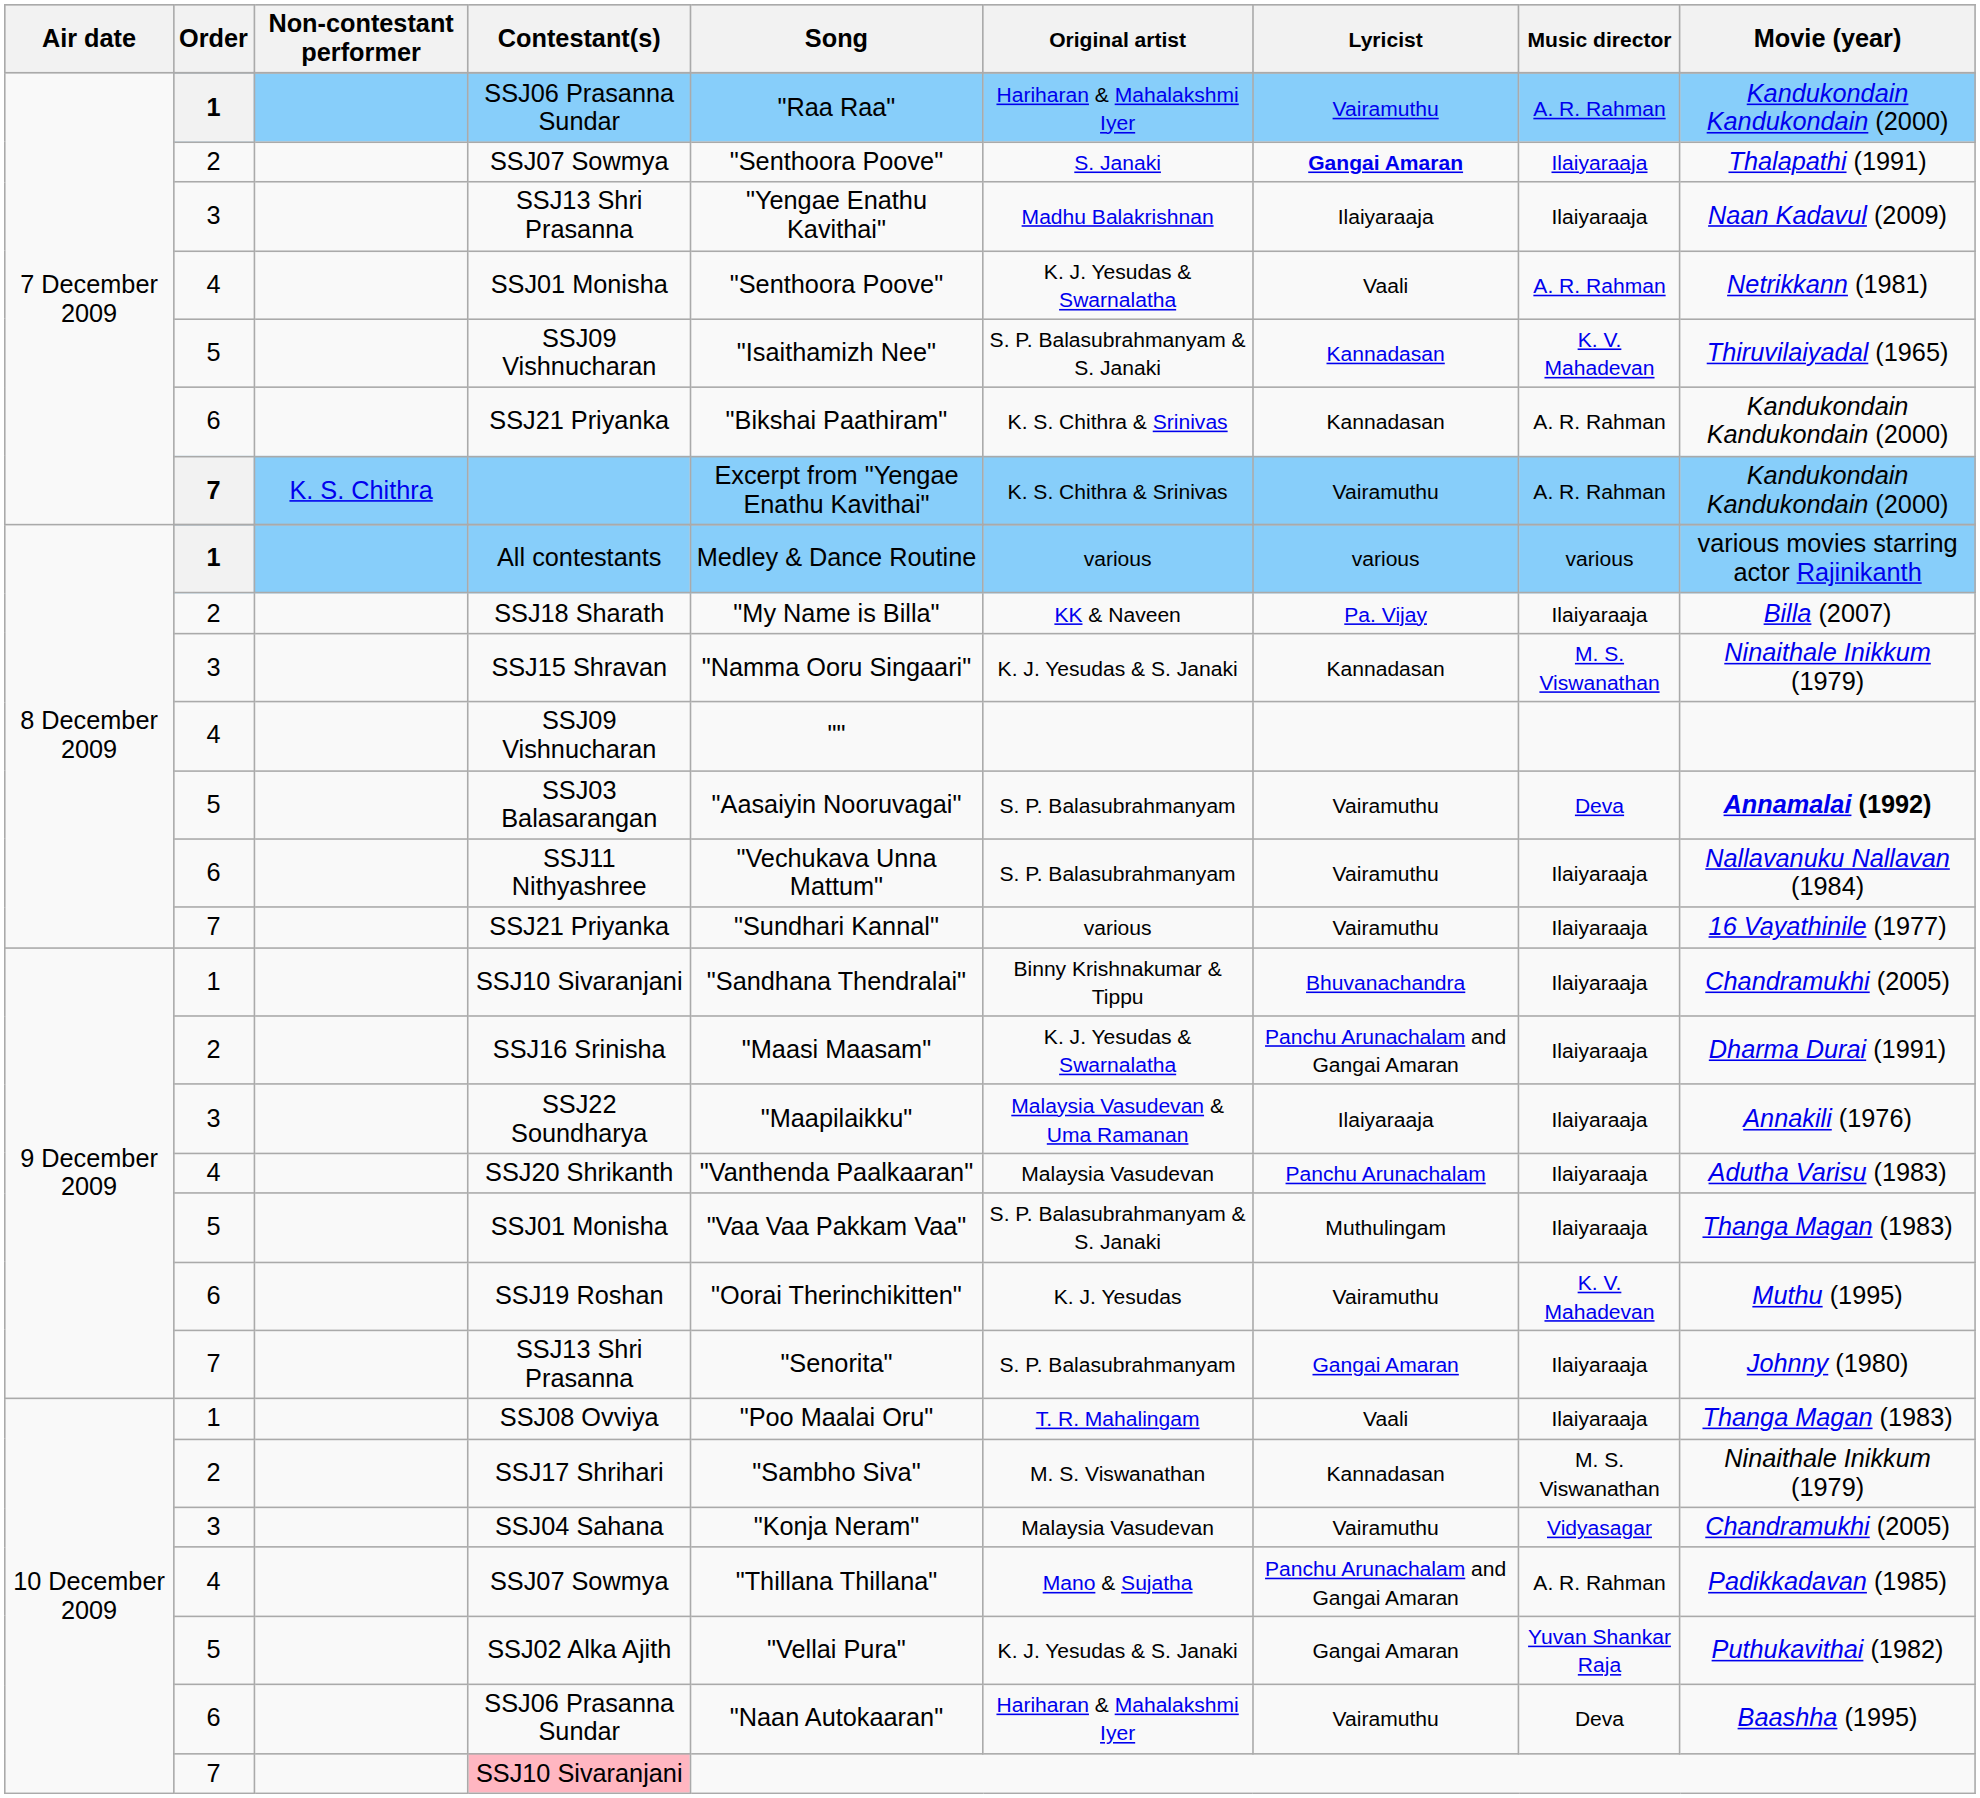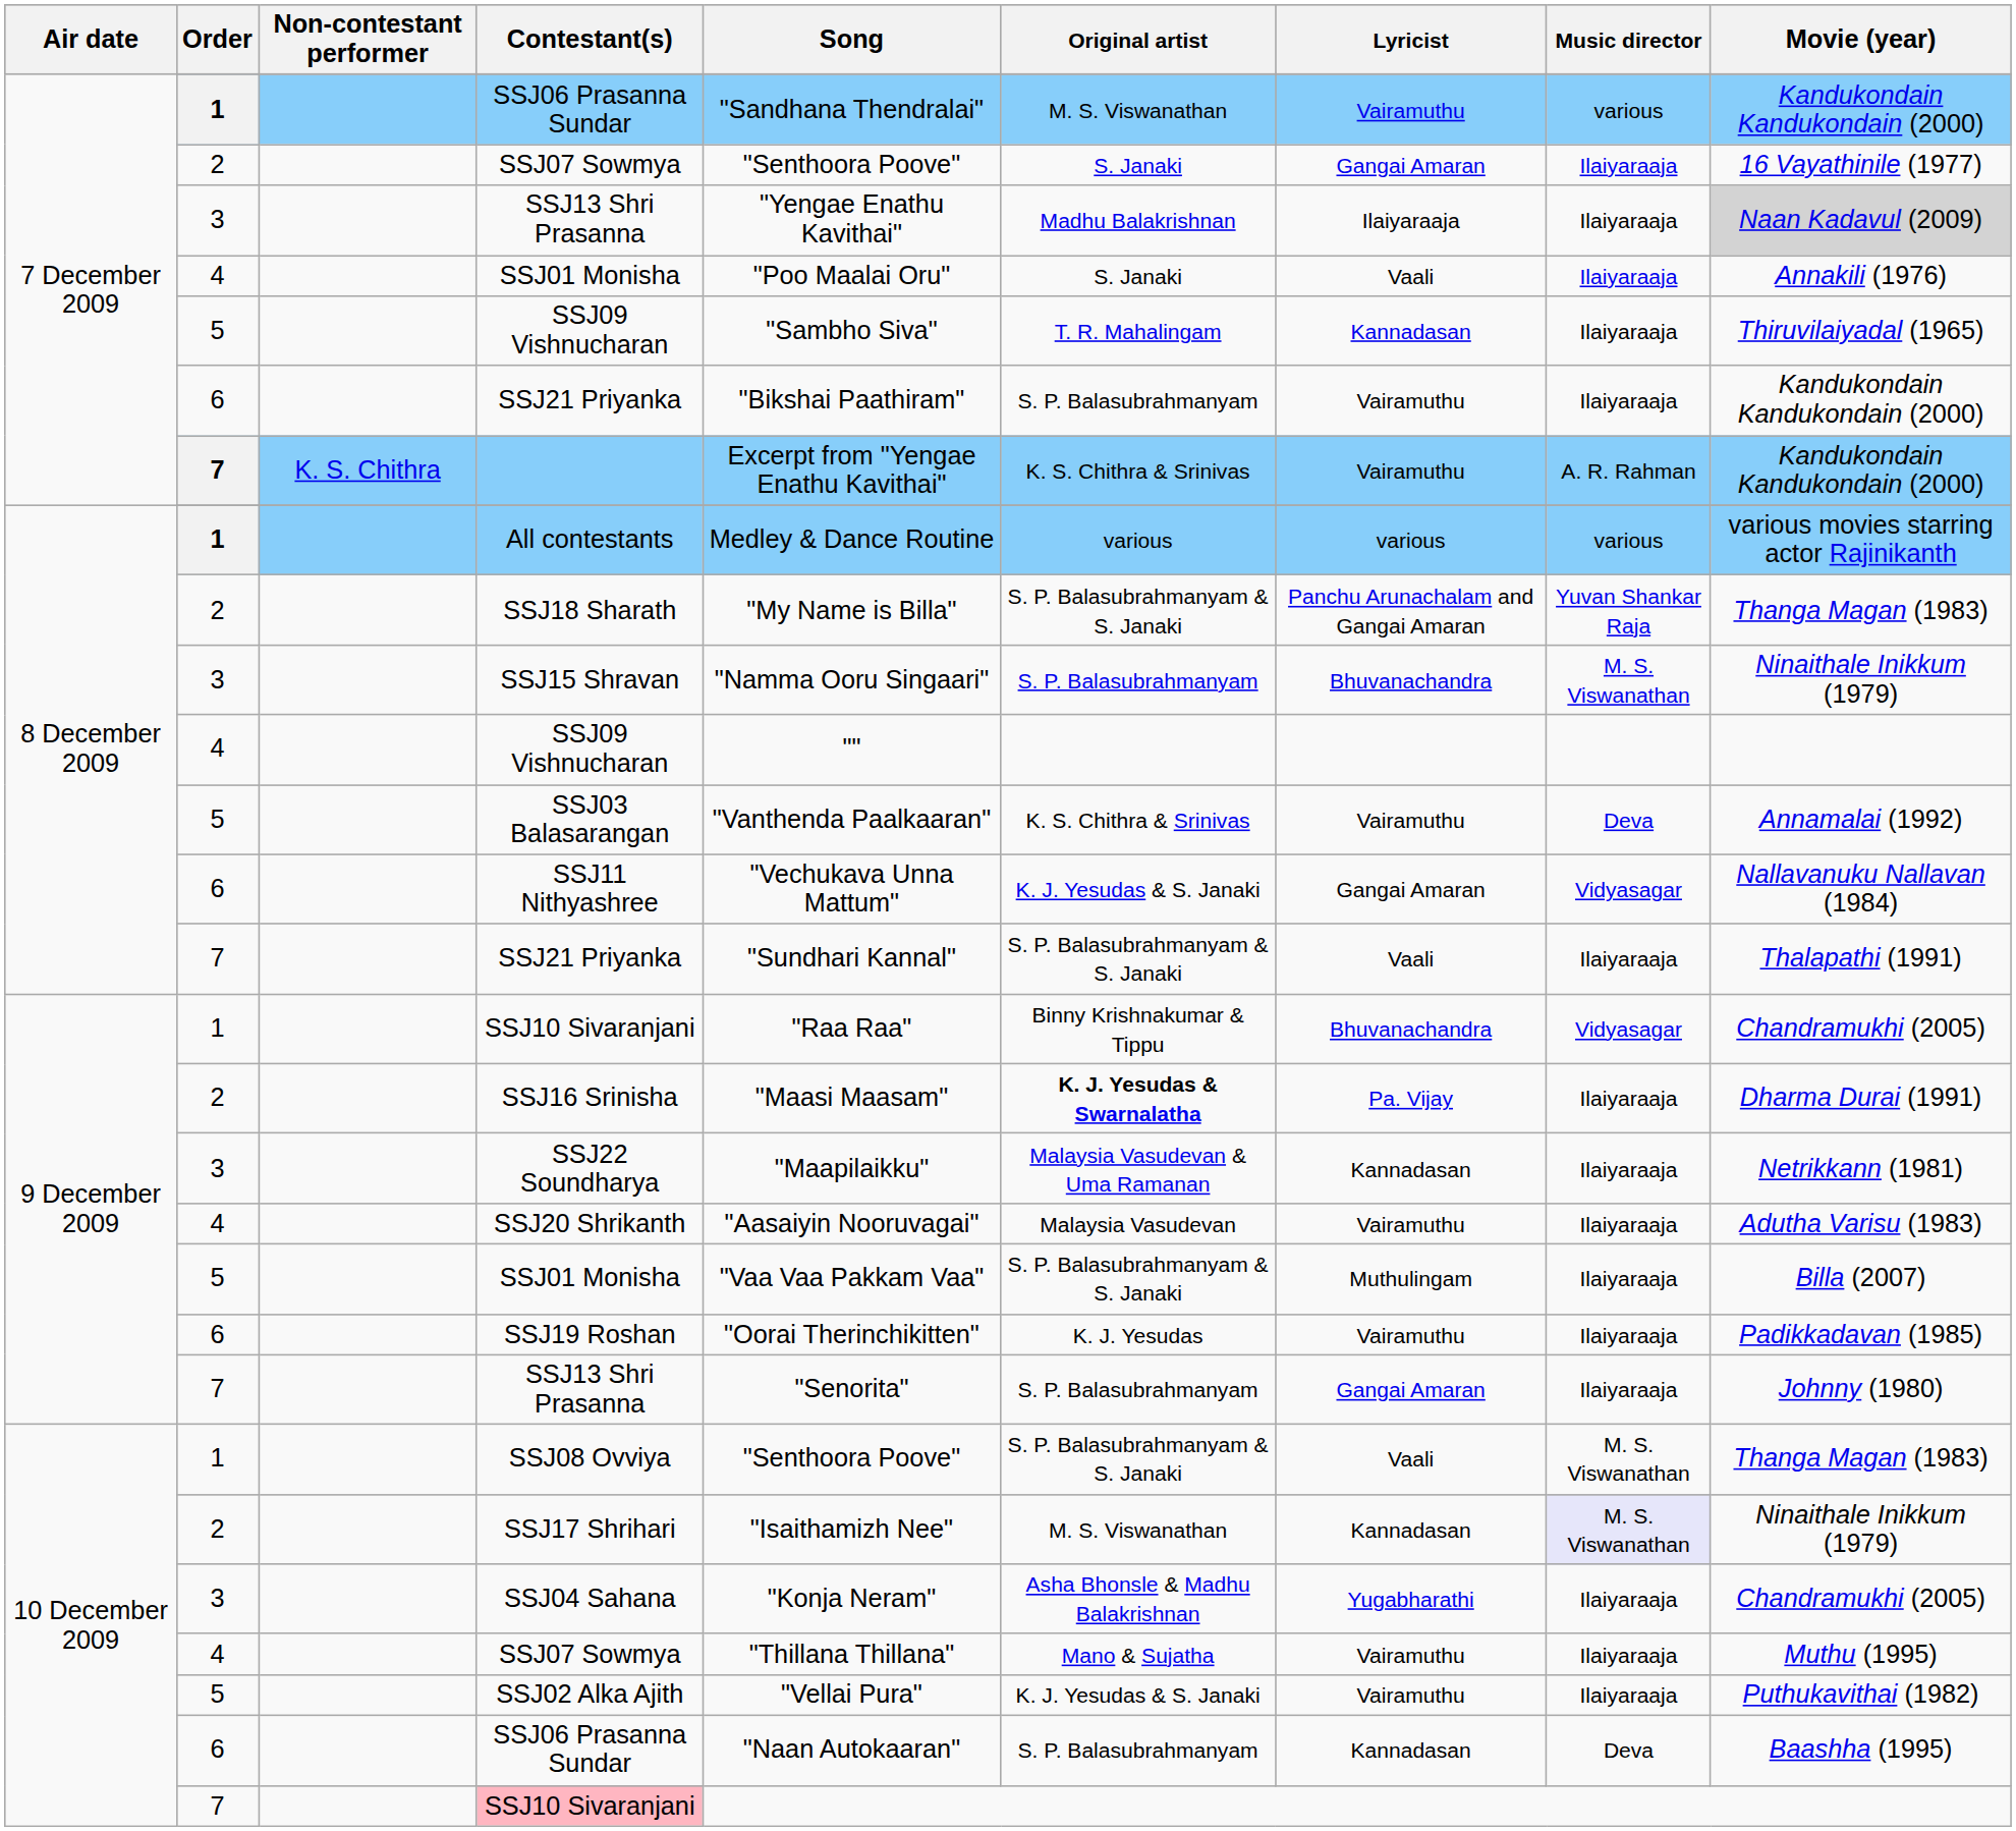1 / SSJ06 Prasanna Sundar | Song: "Raa Raa" -> "Sandhana Thendralai"
1 / SSJ06 Prasanna Sundar | Original artist: Hariharan & Mahalakshmi Iyer -> M. S. Viswanathan
1 / SSJ06 Prasanna Sundar | Music director: A. R. Rahman -> various
2 / SSJ07 Sowmya | Lyricist: bold -> normal
2 / SSJ07 Sowmya | Movie (year): Thalapathi (1991) -> 16 Vayathinile (1977)
3 / SSJ13 Shri Prasanna | Movie (year): no background -> lightgrey background
4 / SSJ01 Monisha | Song: "Senthoora Poove" -> "Poo Maalai Oru"
4 / SSJ01 Monisha | Original artist: K. J. Yesudas & Swarnalatha -> S. Janaki
4 / SSJ01 Monisha | Music director: A. R. Rahman -> Ilaiyaraaja
4 / SSJ01 Monisha | Movie (year): Netrikkann (1981) -> Annakili (1976)
5 / SSJ09 Vishnucharan | Song: "Isaithamizh Nee" -> "Sambho Siva"
5 / SSJ09 Vishnucharan | Original artist: S. P. Balasubrahmanyam & S. Janaki -> T. R. Mahalingam
5 / SSJ09 Vishnucharan | Music director: K. V. Mahadevan -> Ilaiyaraaja
6 / SSJ21 Priyanka | Original artist: K. S. Chithra & Srinivas -> S. P. Balasubrahmanyam
6 / SSJ21 Priyanka | Lyricist: Kannadasan -> Vairamuthu
6 / SSJ21 Priyanka | Music director: A. R. Rahman -> Ilaiyaraaja
SSJ18 Sharath | Original artist: KK & Naveen -> S. P. Balasubrahmanyam & S. Janaki
SSJ18 Sharath | Lyricist: Pa. Vijay -> Panchu Arunachalam and Gangai Amaran
SSJ18 Sharath | Music director: Ilaiyaraaja -> Yuvan Shankar Raja
SSJ18 Sharath | Movie (year): Billa (2007) -> Thanga Magan (1983)
SSJ15 Shravan | Original artist: K. J. Yesudas & S. Janaki -> S. P. Balasubrahmanyam
SSJ15 Shravan | Lyricist: Kannadasan -> Bhuvanachandra
SSJ03 Balasarangan | Song: "Aasaiyin Nooruvagai" -> "Vanthenda Paalkaaran"
SSJ03 Balasarangan | Original artist: S. P. Balasubrahmanyam -> K. S. Chithra & Srinivas
SSJ03 Balasarangan | Movie (year): bold -> normal
SSJ11 Nithyashree | Original artist: S. P. Balasubrahmanyam -> K. J. Yesudas & S. Janaki
SSJ11 Nithyashree | Lyricist: Vairamuthu -> Gangai Amaran
SSJ11 Nithyashree | Music director: Ilaiyaraaja -> Vidyasagar
7 / SSJ21 Priyanka | Original artist: various -> S. P. Balasubrahmanyam & S. Janaki
7 / SSJ21 Priyanka | Lyricist: Vairamuthu -> Vaali
7 / SSJ21 Priyanka | Movie (year): 16 Vayathinile (1977) -> Thalapathi (1991)
1 / SSJ10 Sivaranjani | Song: "Sandhana Thendralai" -> "Raa Raa"
1 / SSJ10 Sivaranjani | Music director: Ilaiyaraaja -> Vidyasagar
SSJ16 Srinisha | Original artist: normal -> bold
SSJ16 Srinisha | Lyricist: Panchu Arunachalam and Gangai Amaran -> Pa. Vijay
SSJ22 Soundharya | Lyricist: Ilaiyaraaja -> Kannadasan
SSJ22 Soundharya | Movie (year): Annakili (1976) -> Netrikkann (1981)
SSJ20 Shrikanth | Song: "Vanthenda Paalkaaran" -> "Aasaiyin Nooruvagai"
SSJ20 Shrikanth | Lyricist: Panchu Arunachalam -> Vairamuthu
5 / SSJ01 Monisha | Movie (year): Thanga Magan (1983) -> Billa (2007)
SSJ19 Roshan | Music director: K. V. Mahadevan -> Ilaiyaraaja
SSJ19 Roshan | Movie (year): Muthu (1995) -> Padikkadavan (1985)
SSJ08 Ovviya | Song: "Poo Maalai Oru" -> "Senthoora Poove"
SSJ08 Ovviya | Original artist: T. R. Mahalingam -> S. P. Balasubrahmanyam & S. Janaki
SSJ08 Ovviya | Music director: Ilaiyaraaja -> M. S. Viswanathan
SSJ17 Shrihari | Song: "Sambho Siva" -> "Isaithamizh Nee"
SSJ17 Shrihari | Music director: no background -> lavender background
SSJ04 Sahana | Original artist: Malaysia Vasudevan -> Asha Bhonsle & Madhu Balakrishnan
SSJ04 Sahana | Lyricist: Vairamuthu -> Yugabharathi
SSJ04 Sahana | Music director: Vidyasagar -> Ilaiyaraaja
4 / SSJ07 Sowmya | Lyricist: Panchu Arunachalam and Gangai Amaran -> Vairamuthu
4 / SSJ07 Sowmya | Music director: A. R. Rahman -> Ilaiyaraaja
4 / SSJ07 Sowmya | Movie (year): Padikkadavan (1985) -> Muthu (1995)
SSJ02 Alka Ajith | Lyricist: Gangai Amaran -> Vairamuthu
SSJ02 Alka Ajith | Music director: Yuvan Shankar Raja -> Ilaiyaraaja
6 / SSJ06 Prasanna Sundar | Original artist: Hariharan & Mahalakshmi Iyer -> S. P. Balasubrahmanyam
6 / SSJ06 Prasanna Sundar | Lyricist: Vairamuthu -> Kannadasan
